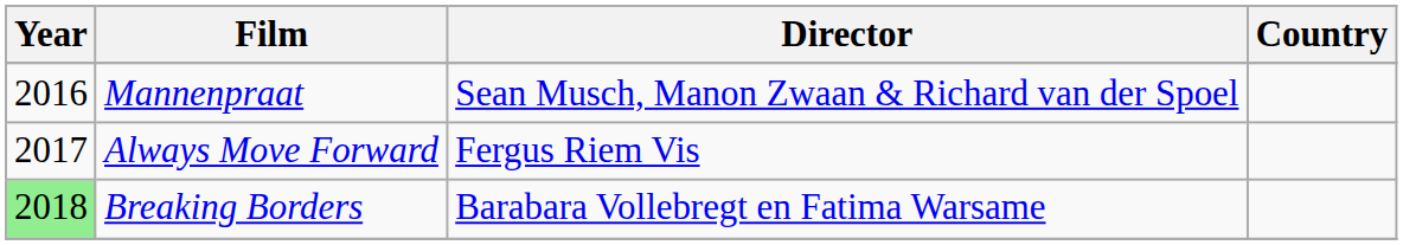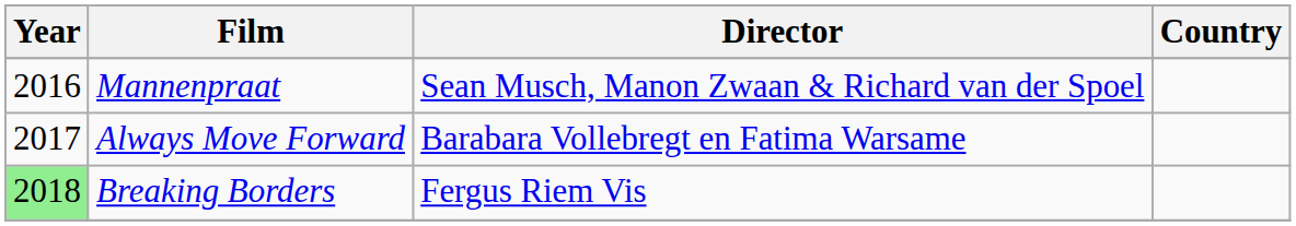Always Move Forward | Director: Fergus Riem Vis -> Barabara Vollebregt en Fatima Warsame
Breaking Borders | Director: Barabara Vollebregt en Fatima Warsame -> Fergus Riem Vis
